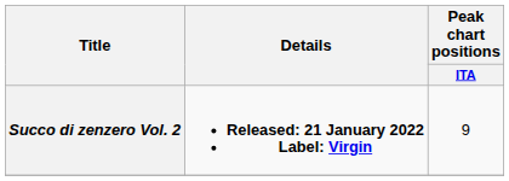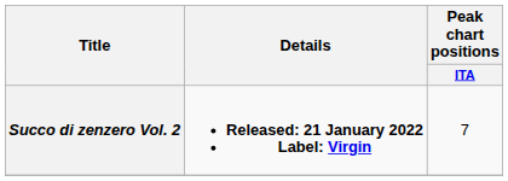Succo di zenzero Vol. 2 | Peak chart positions / ITA: 9 -> 7
